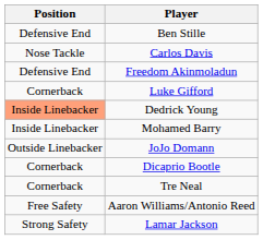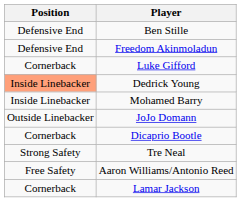- row: Nose Tackle | Carlos Davis
Tre Neal | Position: Cornerback -> Strong Safety
Lamar Jackson | Position: Strong Safety -> Cornerback
